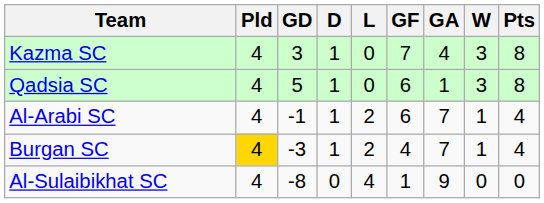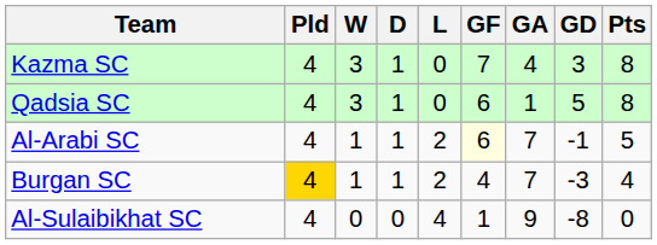columns swapped: W <-> GD
Al-Arabi SC | GF: no background -> lightyellow background
Al-Arabi SC | Pts: 4 -> 5
